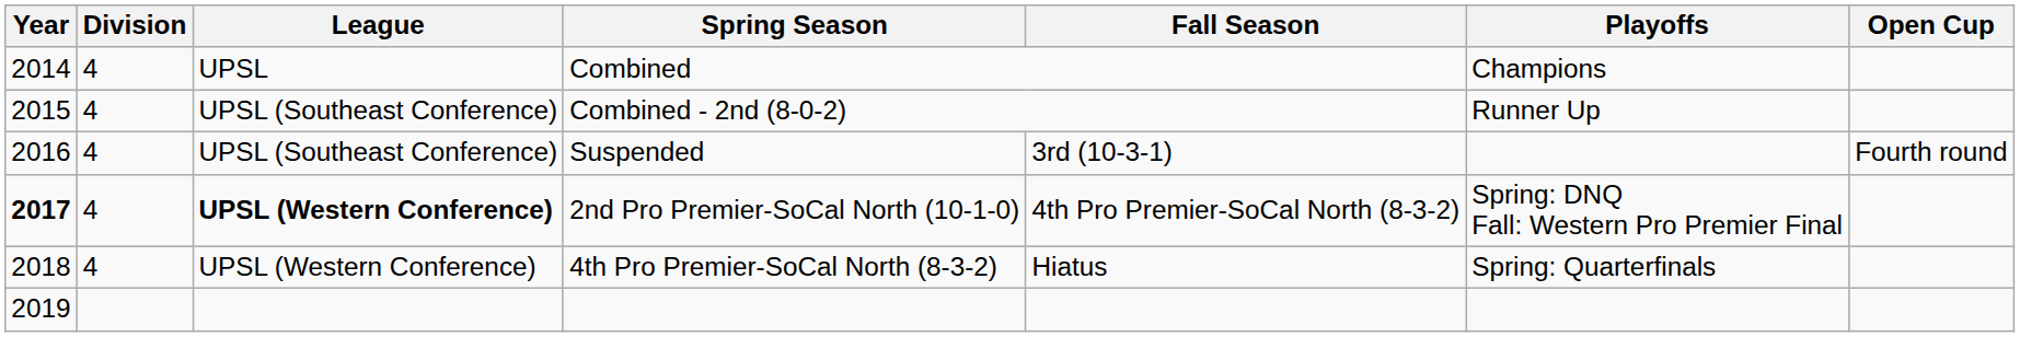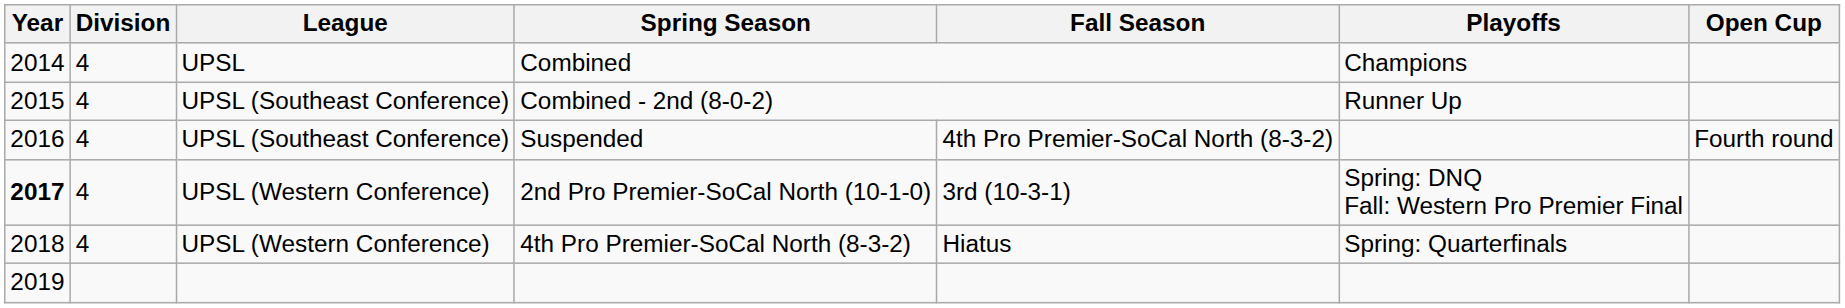Suspended | Fall Season: 3rd (10-3-1) -> 4th Pro Premier-SoCal North (8-3-2)
2nd Pro Premier-SoCal North (10-1-0) | League: bold -> normal
2nd Pro Premier-SoCal North (10-1-0) | Fall Season: 4th Pro Premier-SoCal North (8-3-2) -> 3rd (10-3-1)
